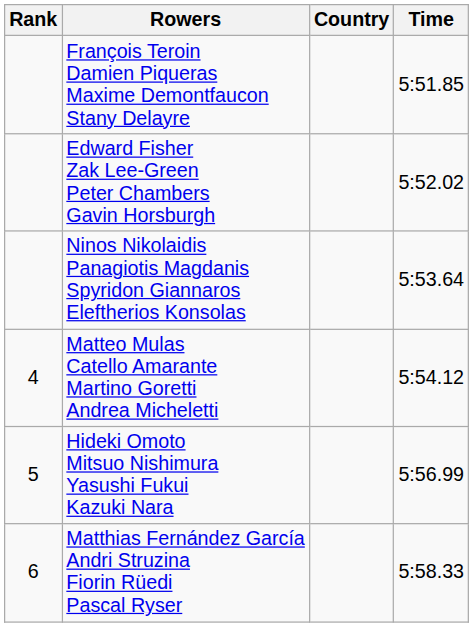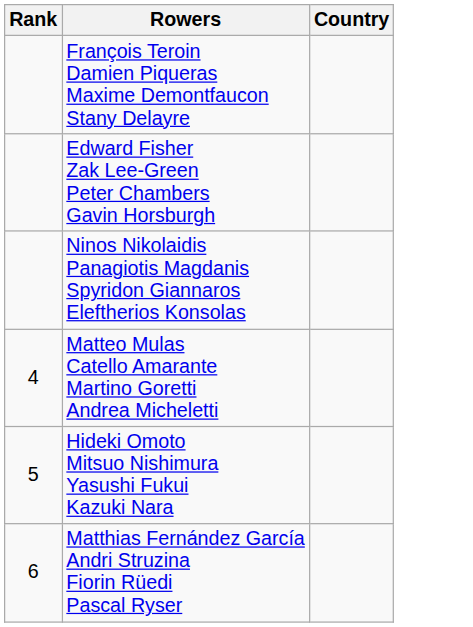- column: Time | 5:51.85 | 5:52.02 | 5:53.64 | 5:54.12 | 5:56.99 | 5:58.33
